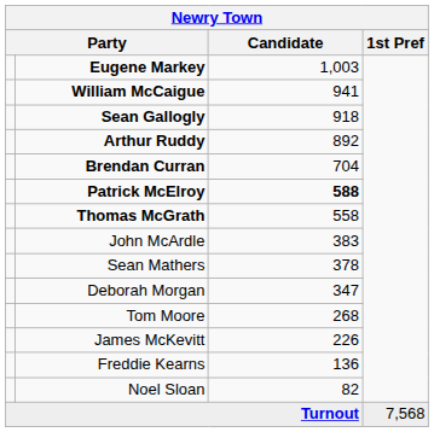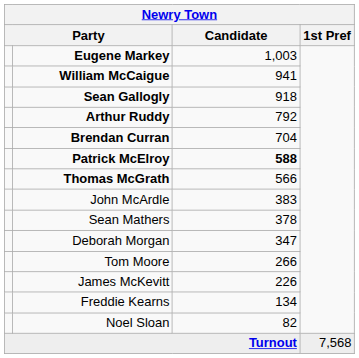Arthur Ruddy | Candidate: 892 -> 792
Thomas McGrath | Candidate: 558 -> 566
Tom Moore | Candidate: 268 -> 266
Freddie Kearns | Candidate: 136 -> 134
